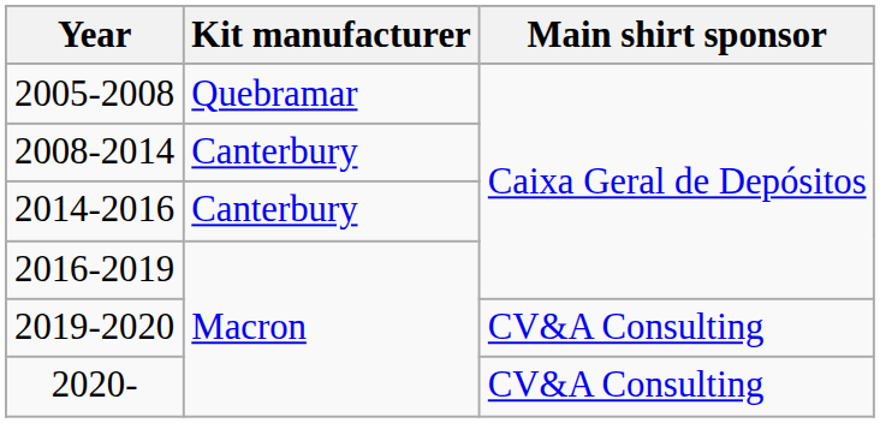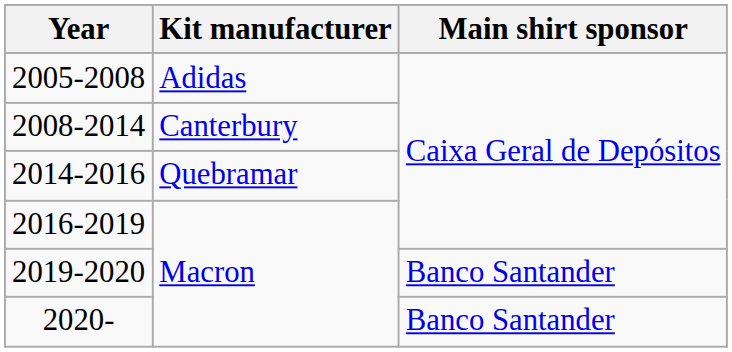2005-2008 | Kit manufacturer: Quebramar -> Adidas
2014-2016 | Kit manufacturer: Canterbury -> Quebramar
2019-2020 | Main shirt sponsor: CV&A Consulting -> Banco Santander
2020- | Main shirt sponsor: CV&A Consulting -> Banco Santander
